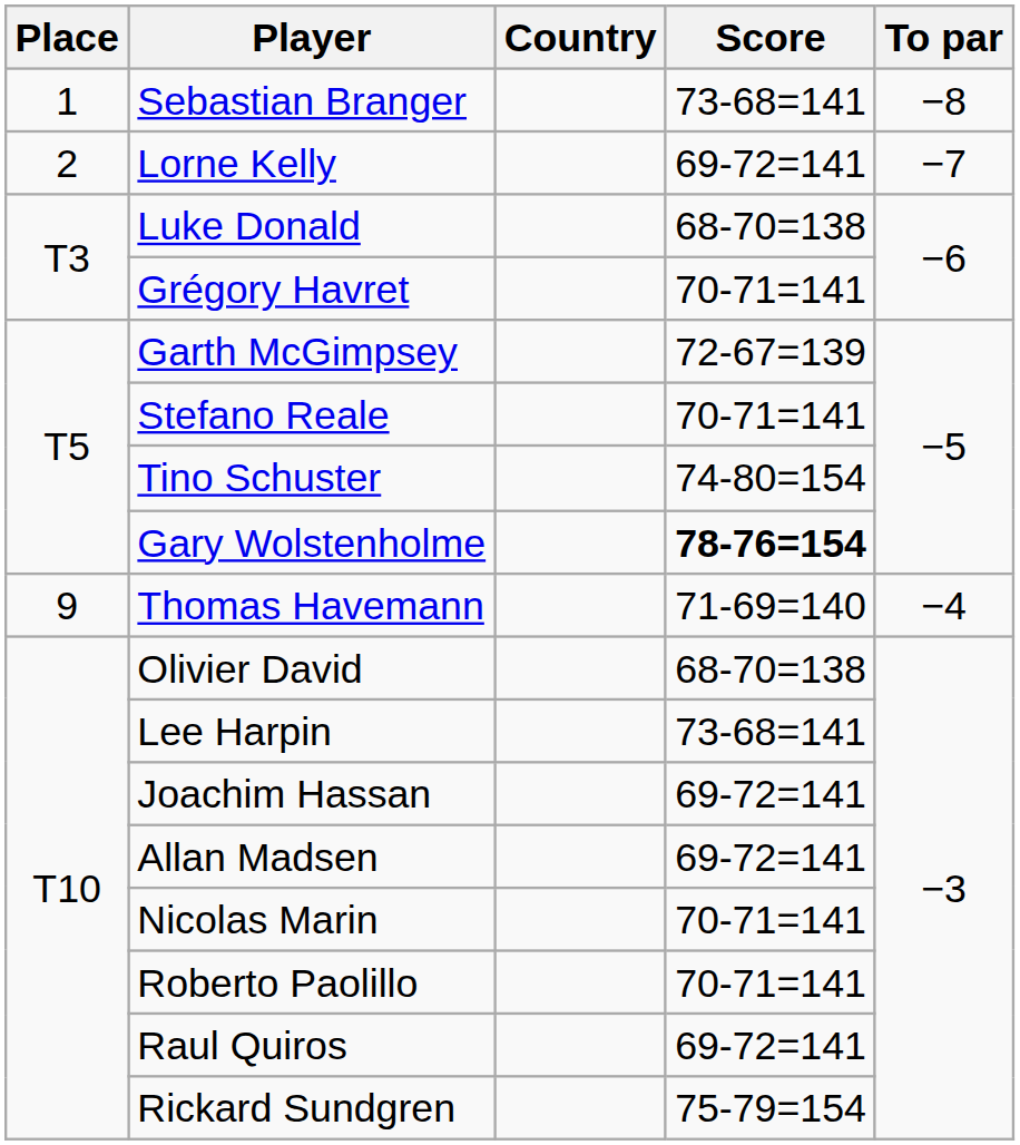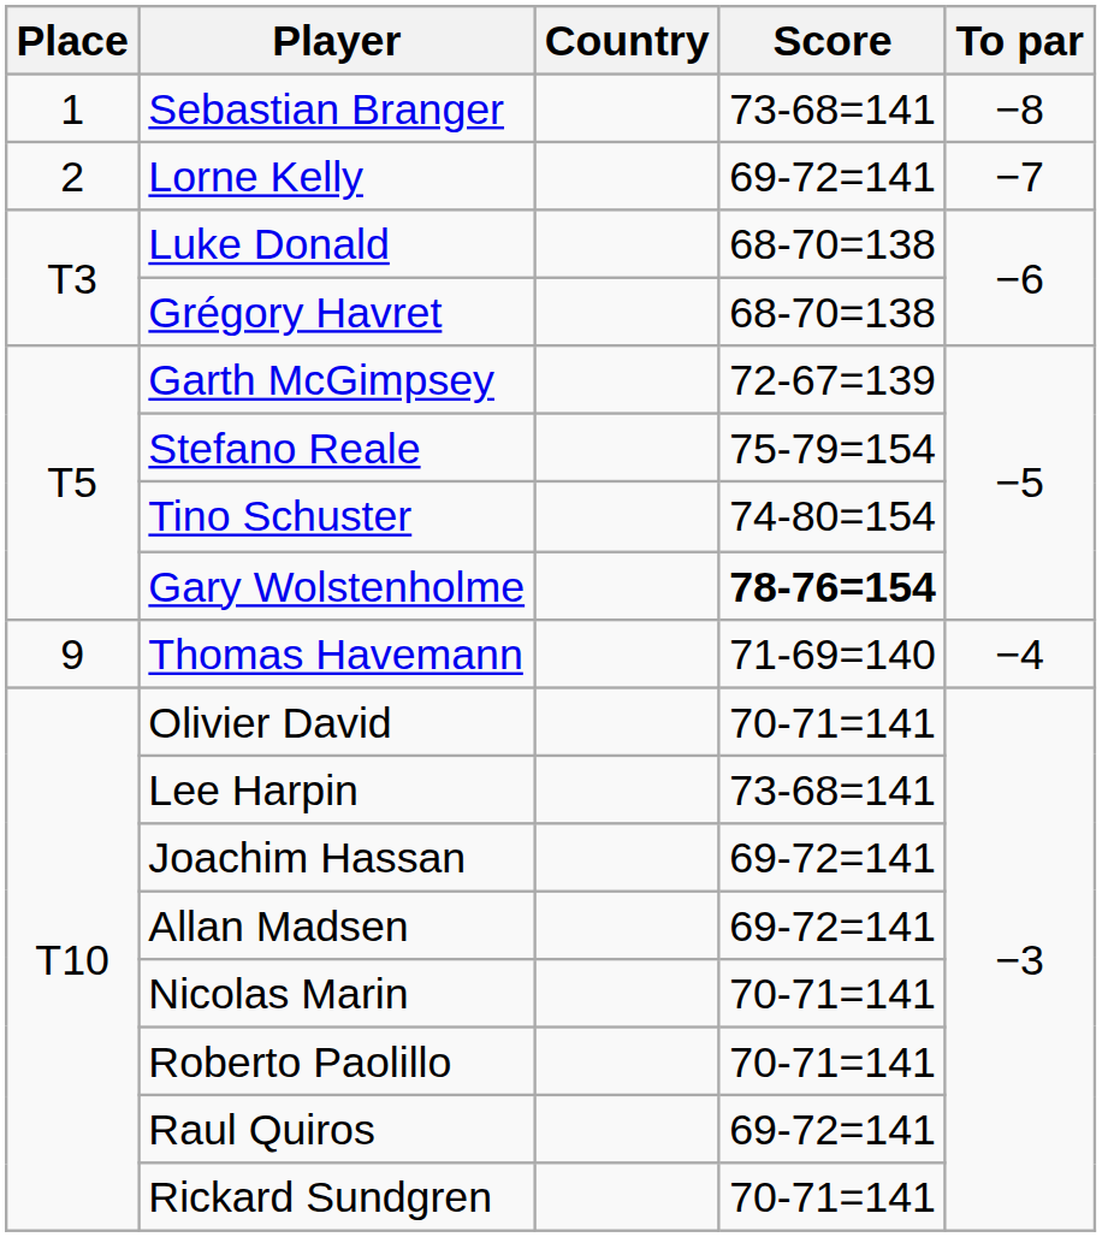Grégory Havret | Score: 70-71=141 -> 68-70=138
Stefano Reale | Score: 70-71=141 -> 75-79=154
Olivier David | Score: 68-70=138 -> 70-71=141
Rickard Sundgren | Score: 75-79=154 -> 70-71=141
